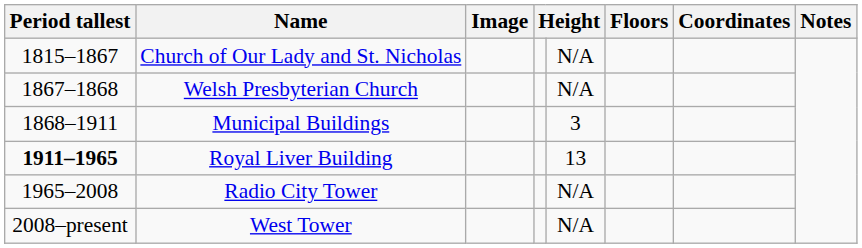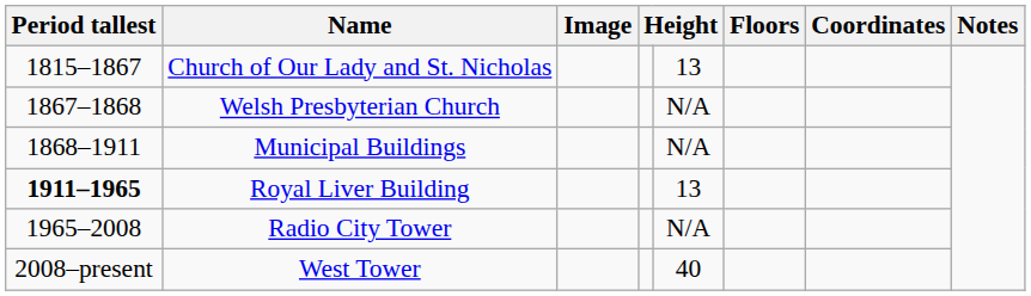Church of Our Lady and St. Nicholas | column 5: N/A -> 13
Municipal Buildings | column 5: 3 -> N/A
West Tower | column 5: N/A -> 40
